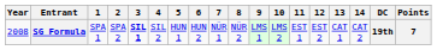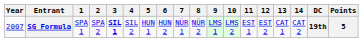SG Formula | Year: 2008 -> 2007
SG Formula | Points: 7 -> 5
